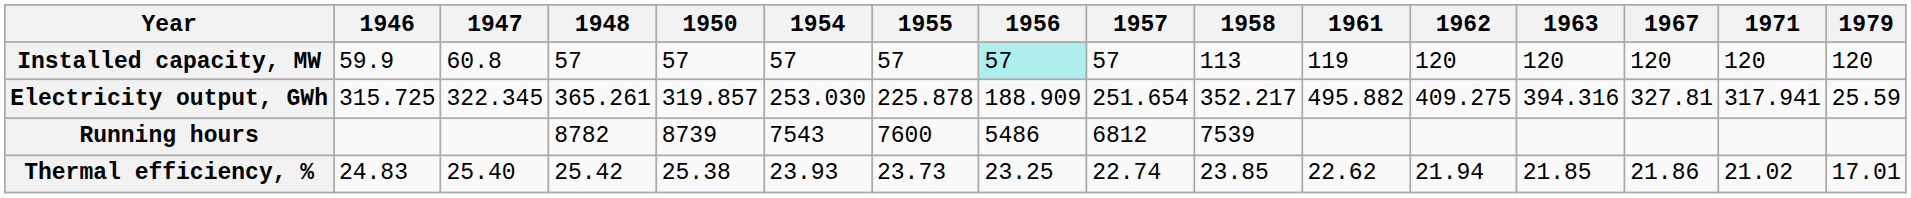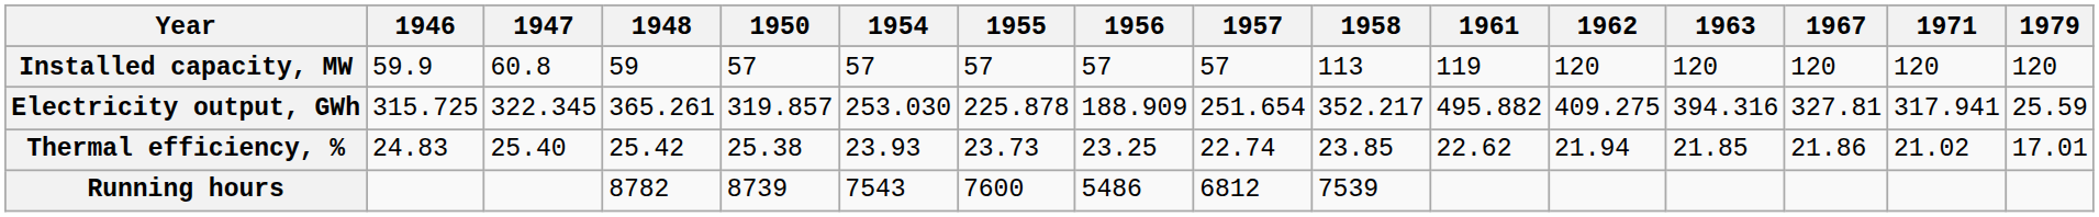Installed capacity, MW | 1948: 57 -> 59
Installed capacity, MW | 1956: paleturquoise background -> no background
rows swapped: Thermal efficiency, % <-> Running hours
